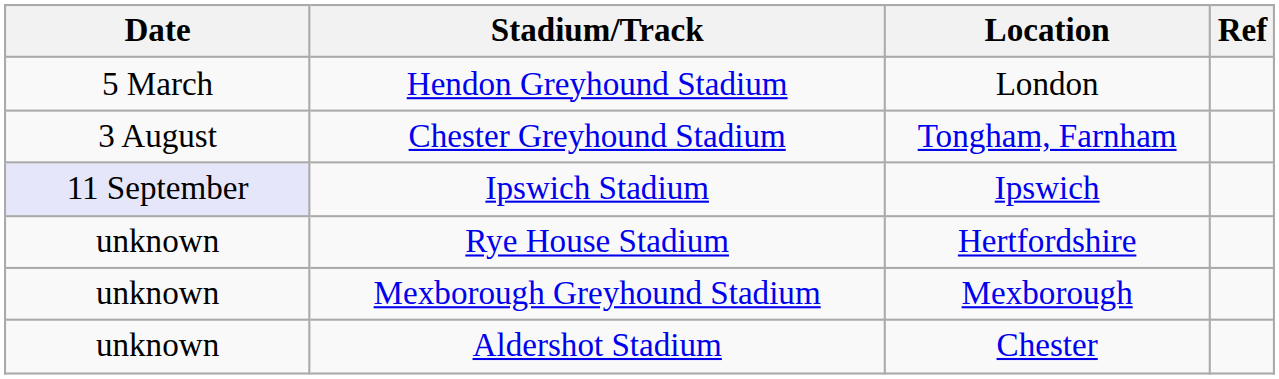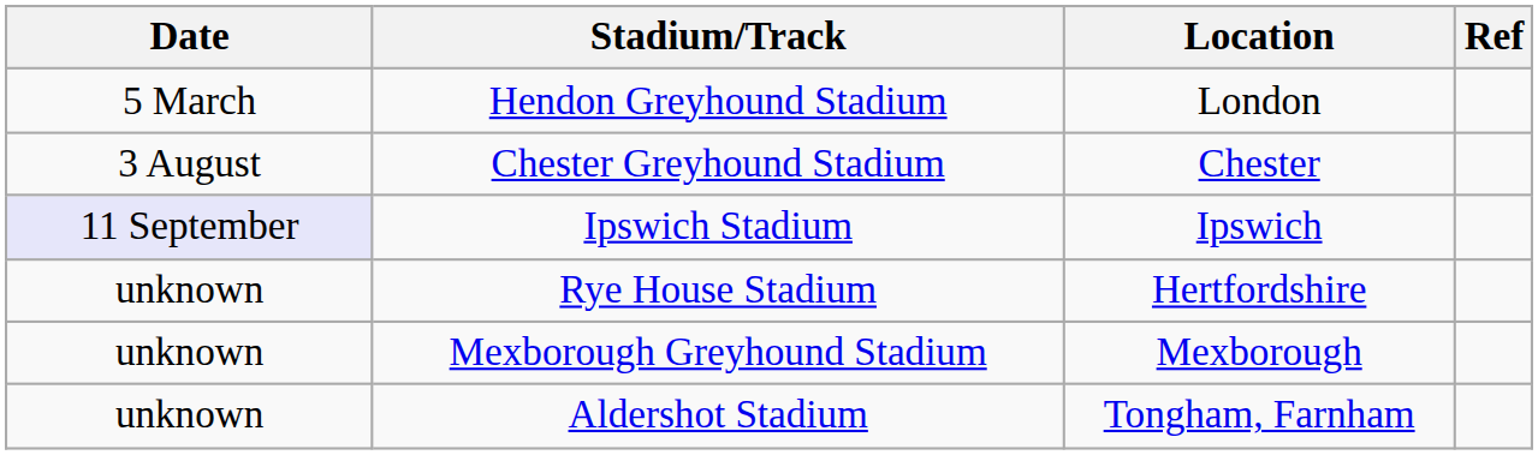Chester Greyhound Stadium | Location: Tongham, Farnham -> Chester
Aldershot Stadium | Location: Chester -> Tongham, Farnham
